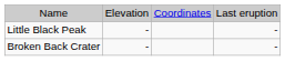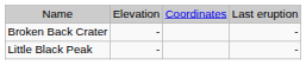rows swapped: Broken Back Crater <-> Little Black Peak
